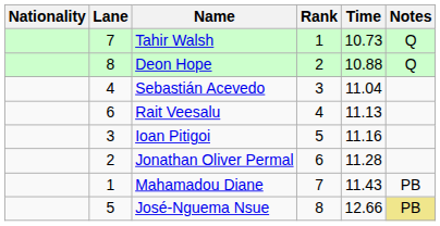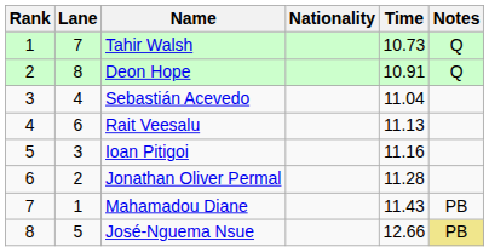columns swapped: Rank <-> Nationality
Deon Hope | Time: 10.88 -> 10.91
